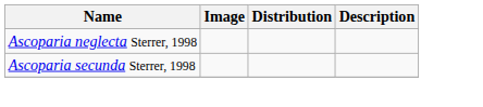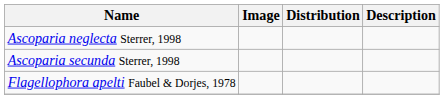+ row: Flagellophora apelti Faubel & Dorjes, 1978
